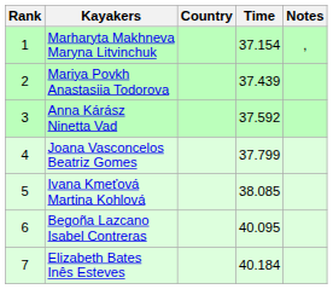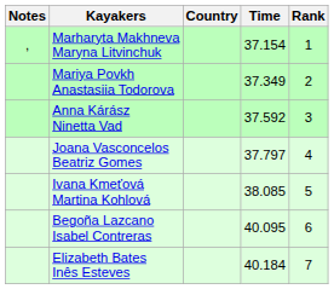columns swapped: Rank <-> Notes
Mariya Povkh Anastasiia Todorova | Time: 37.439 -> 37.349
Joana Vasconcelos Beatriz Gomes | Time: 37.799 -> 37.797
